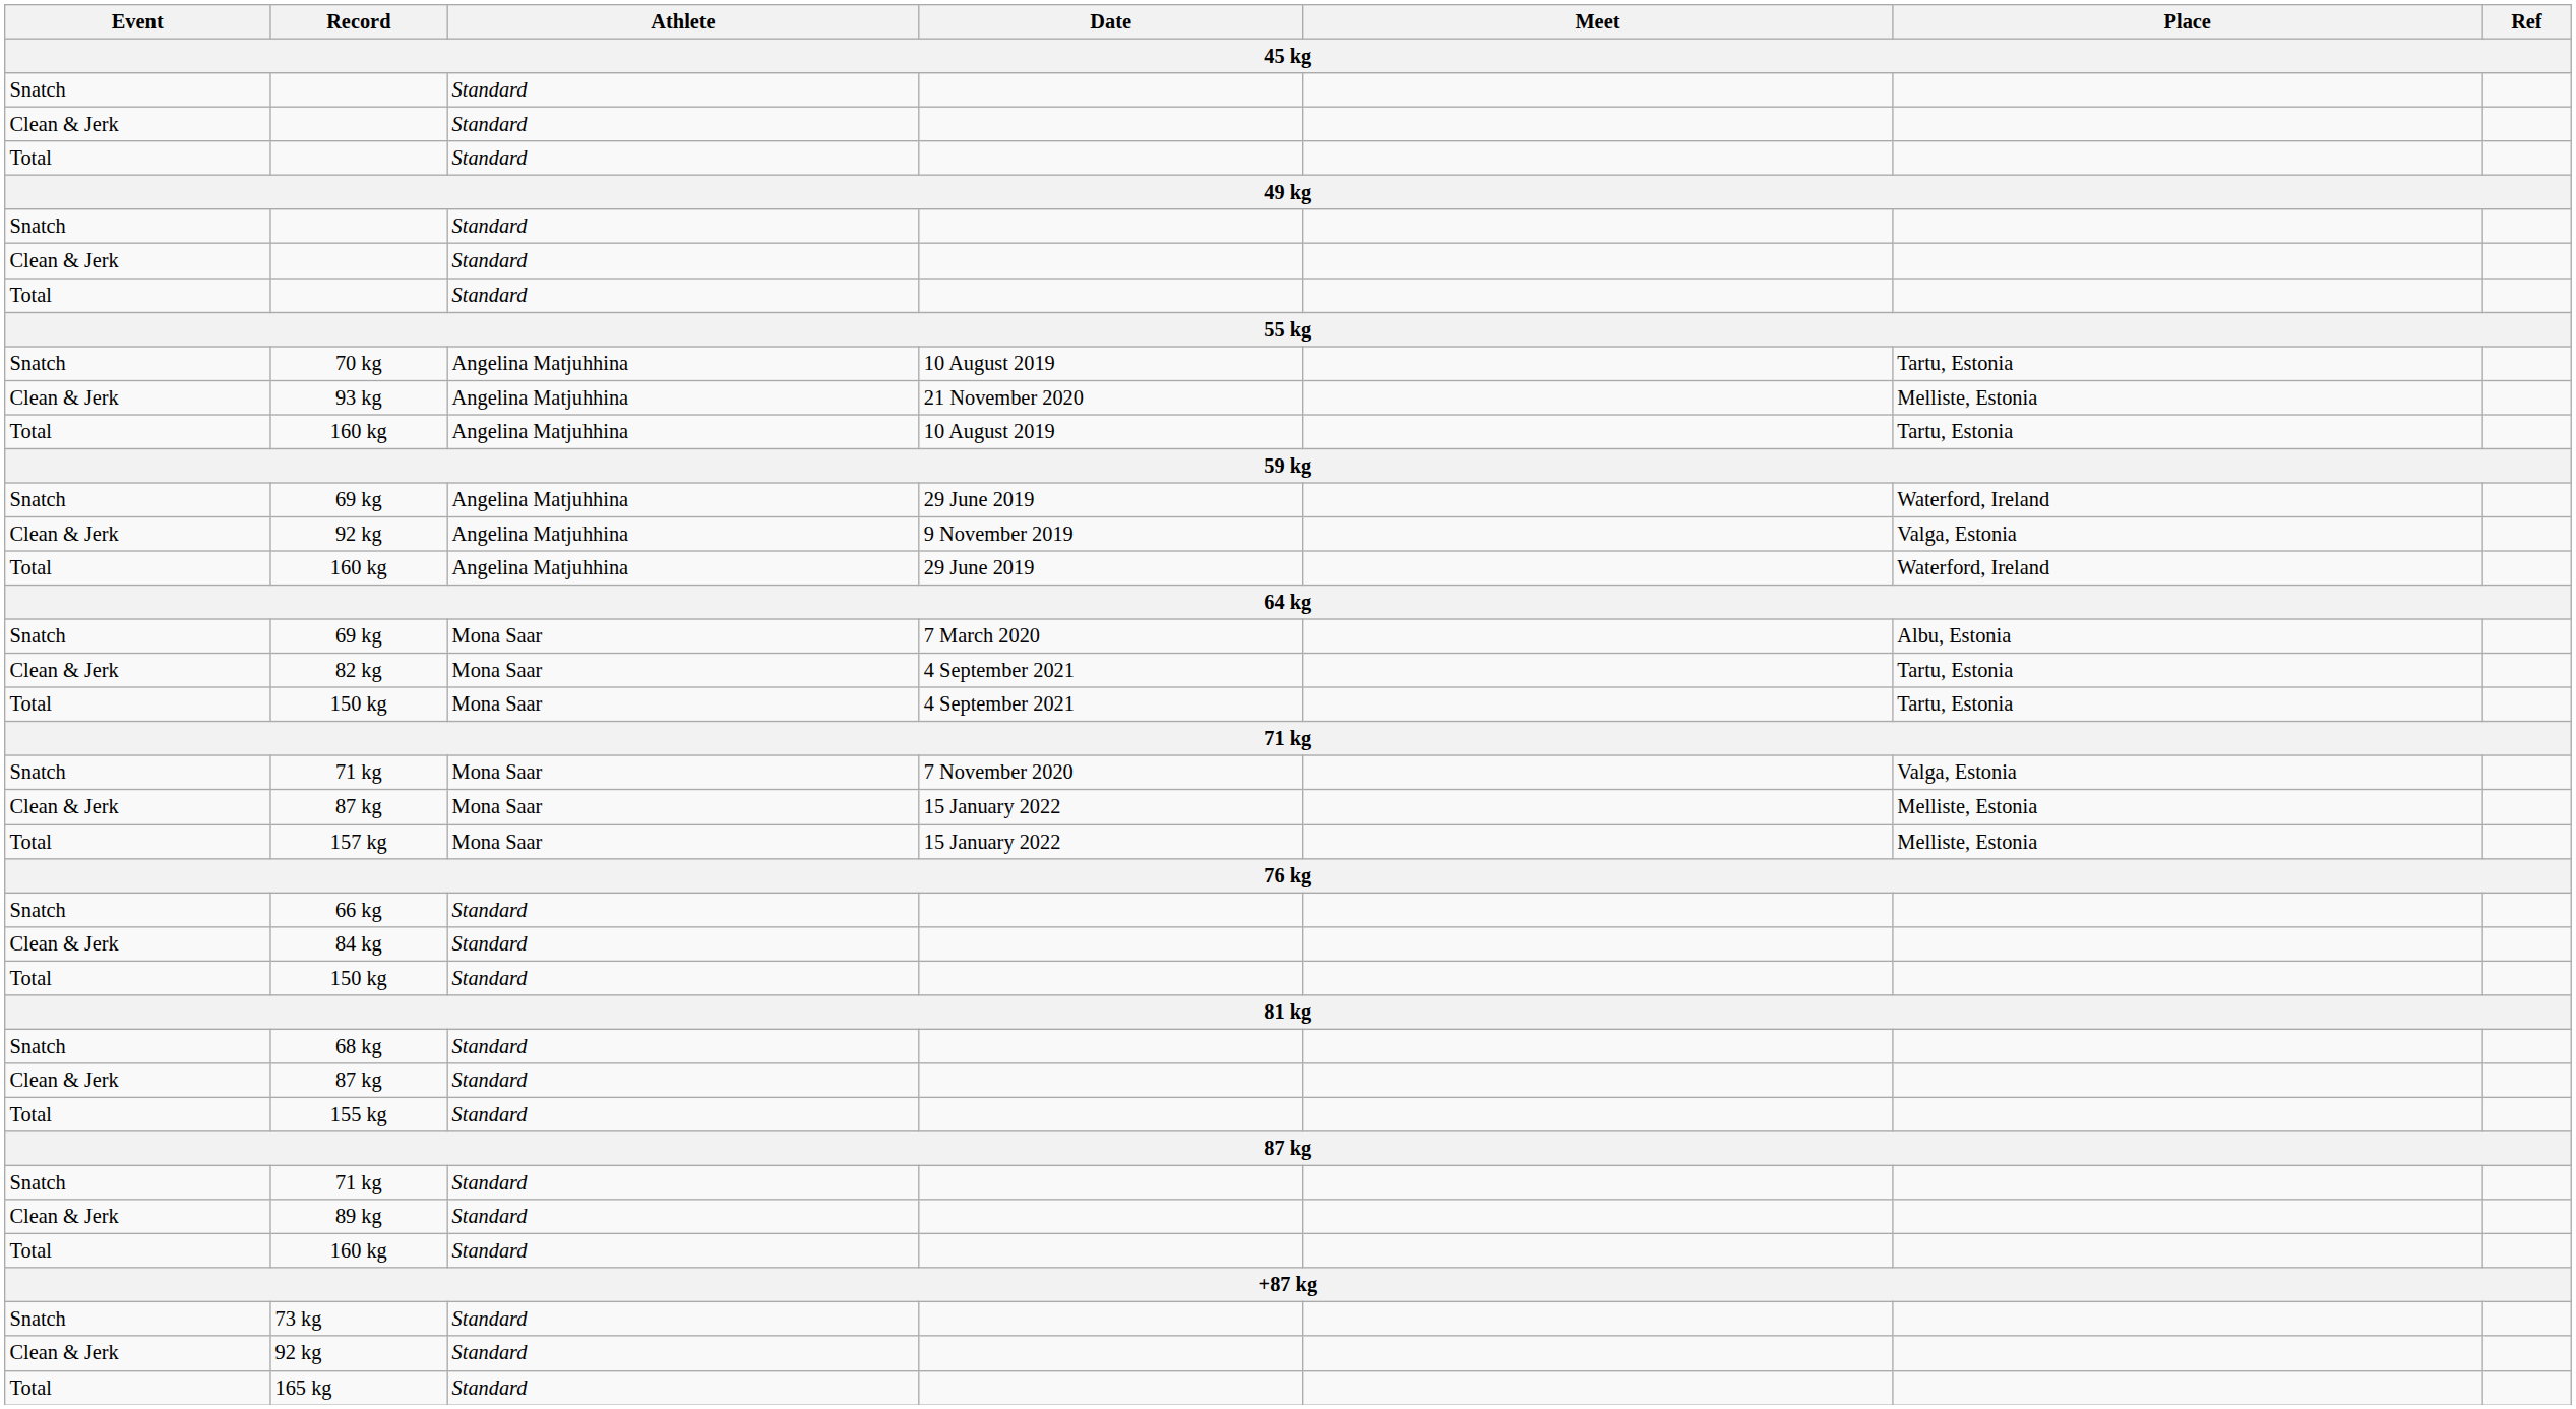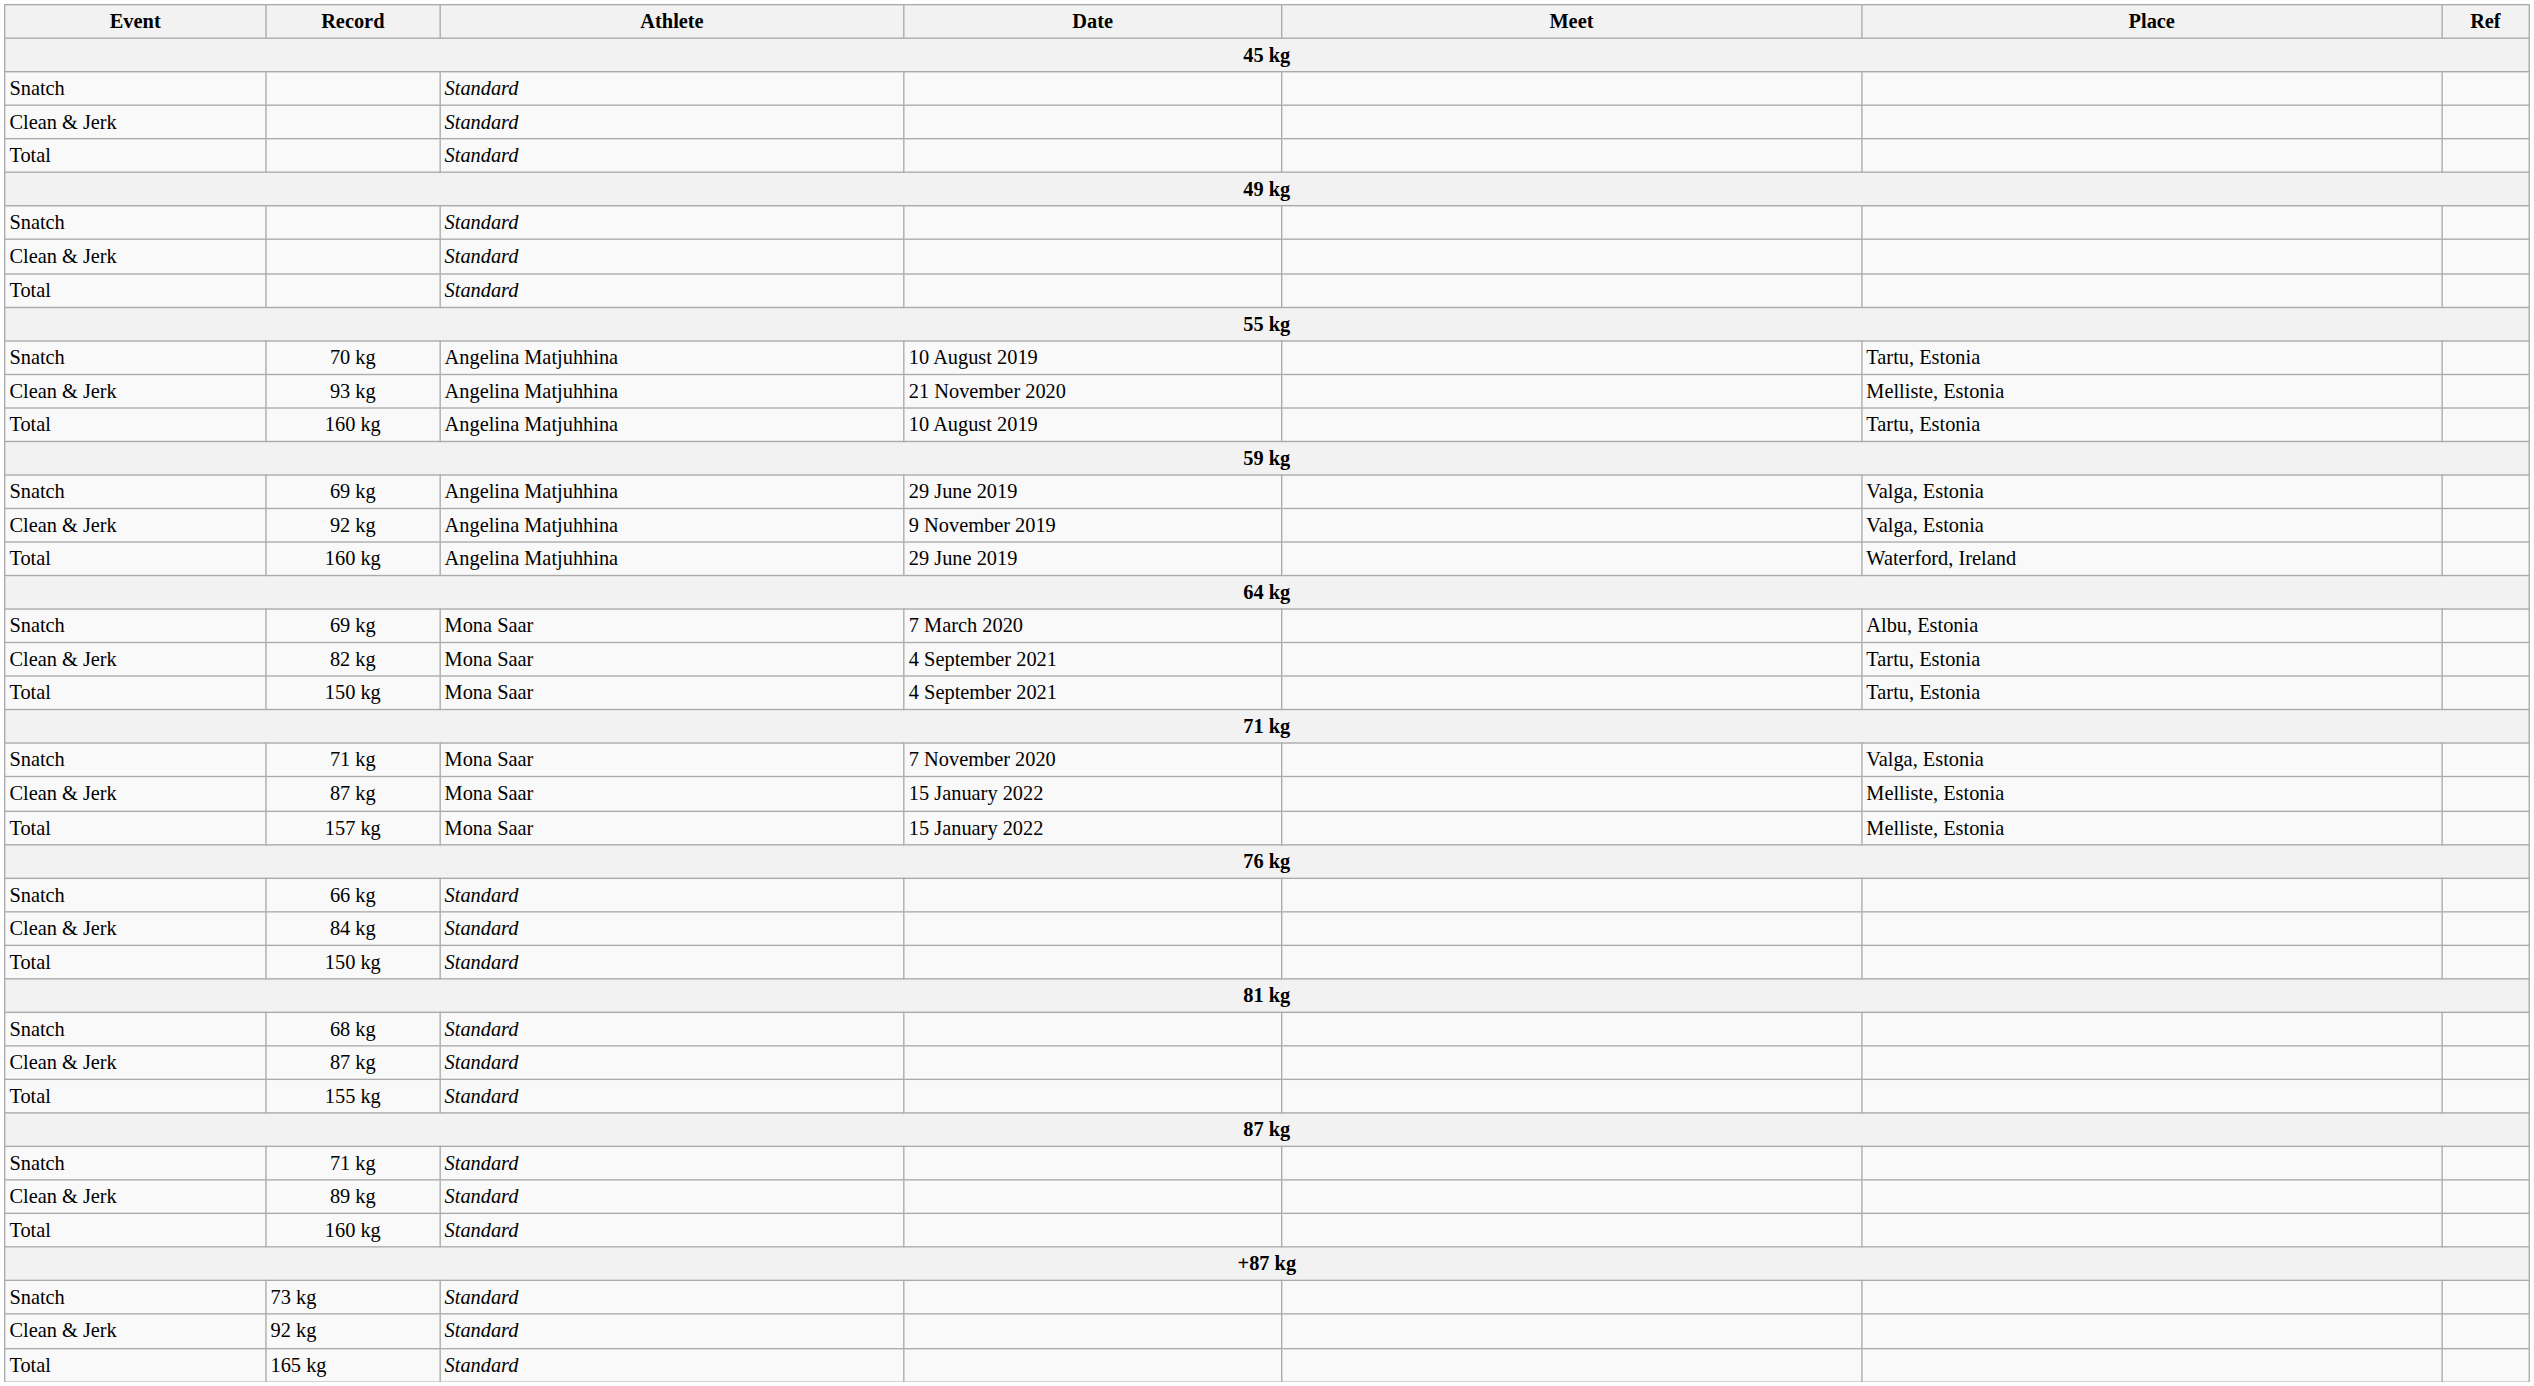69 kg / 29 June 2019 | Place: Waterford, Ireland -> Valga, Estonia
